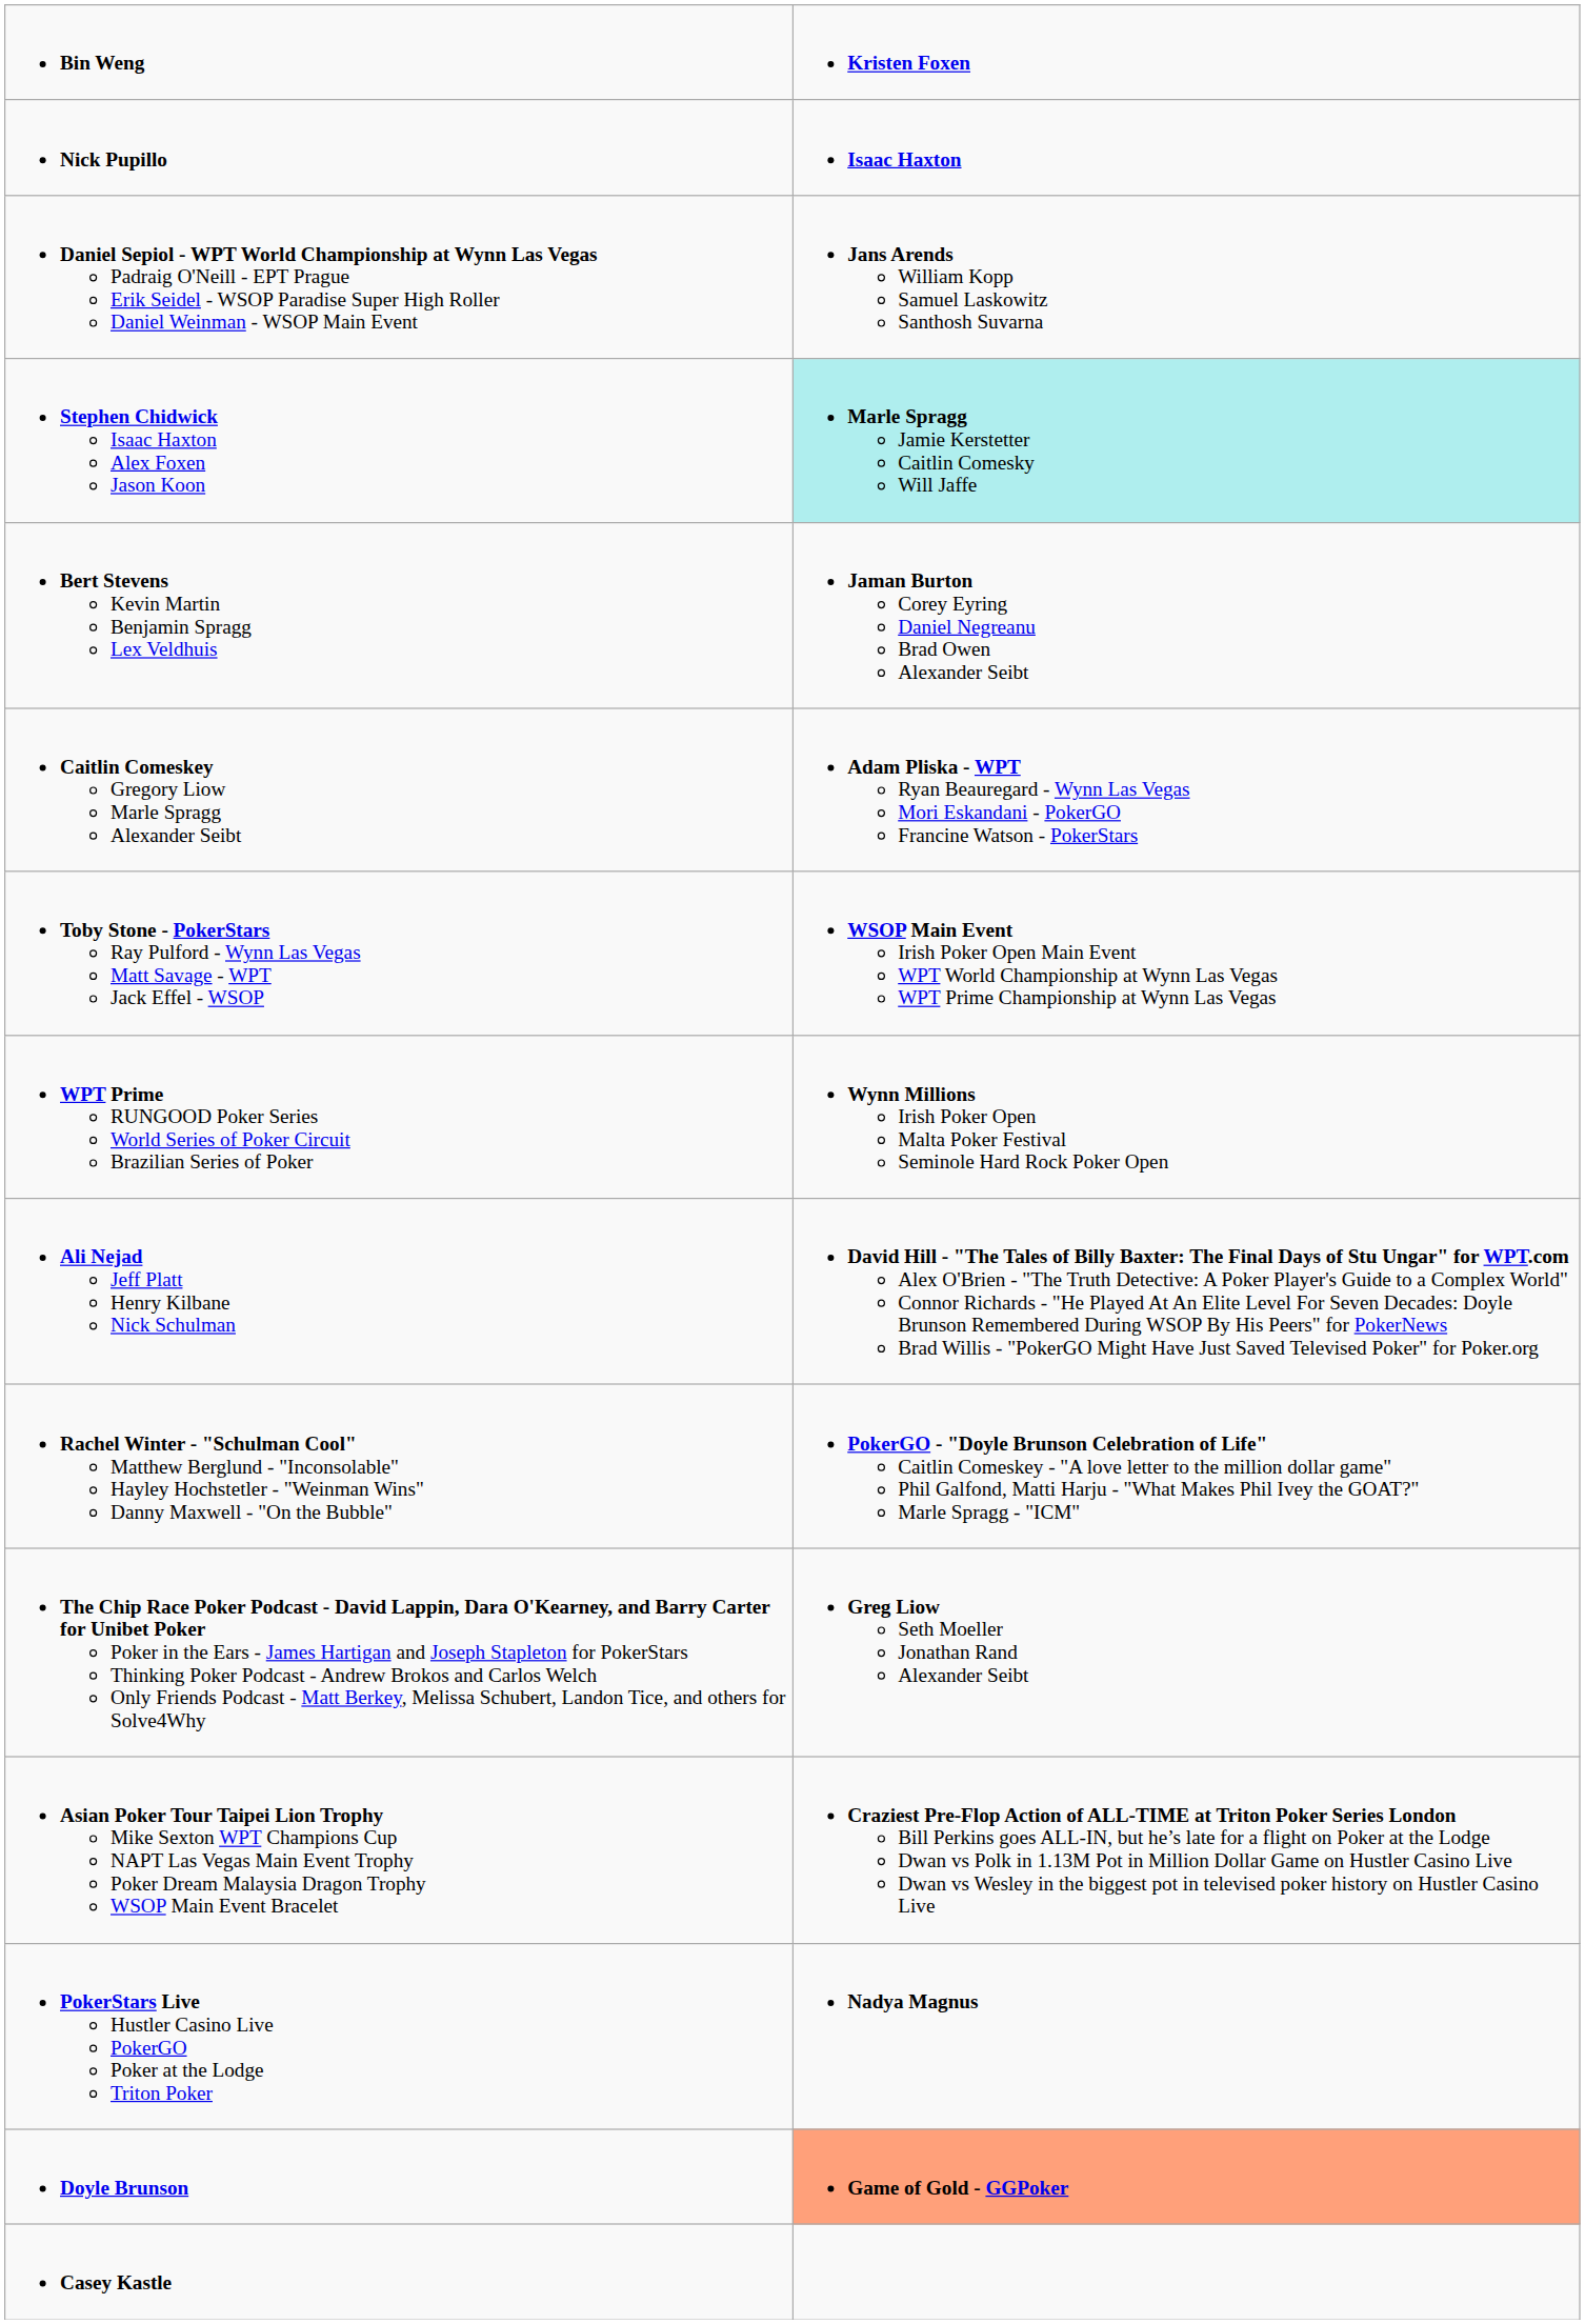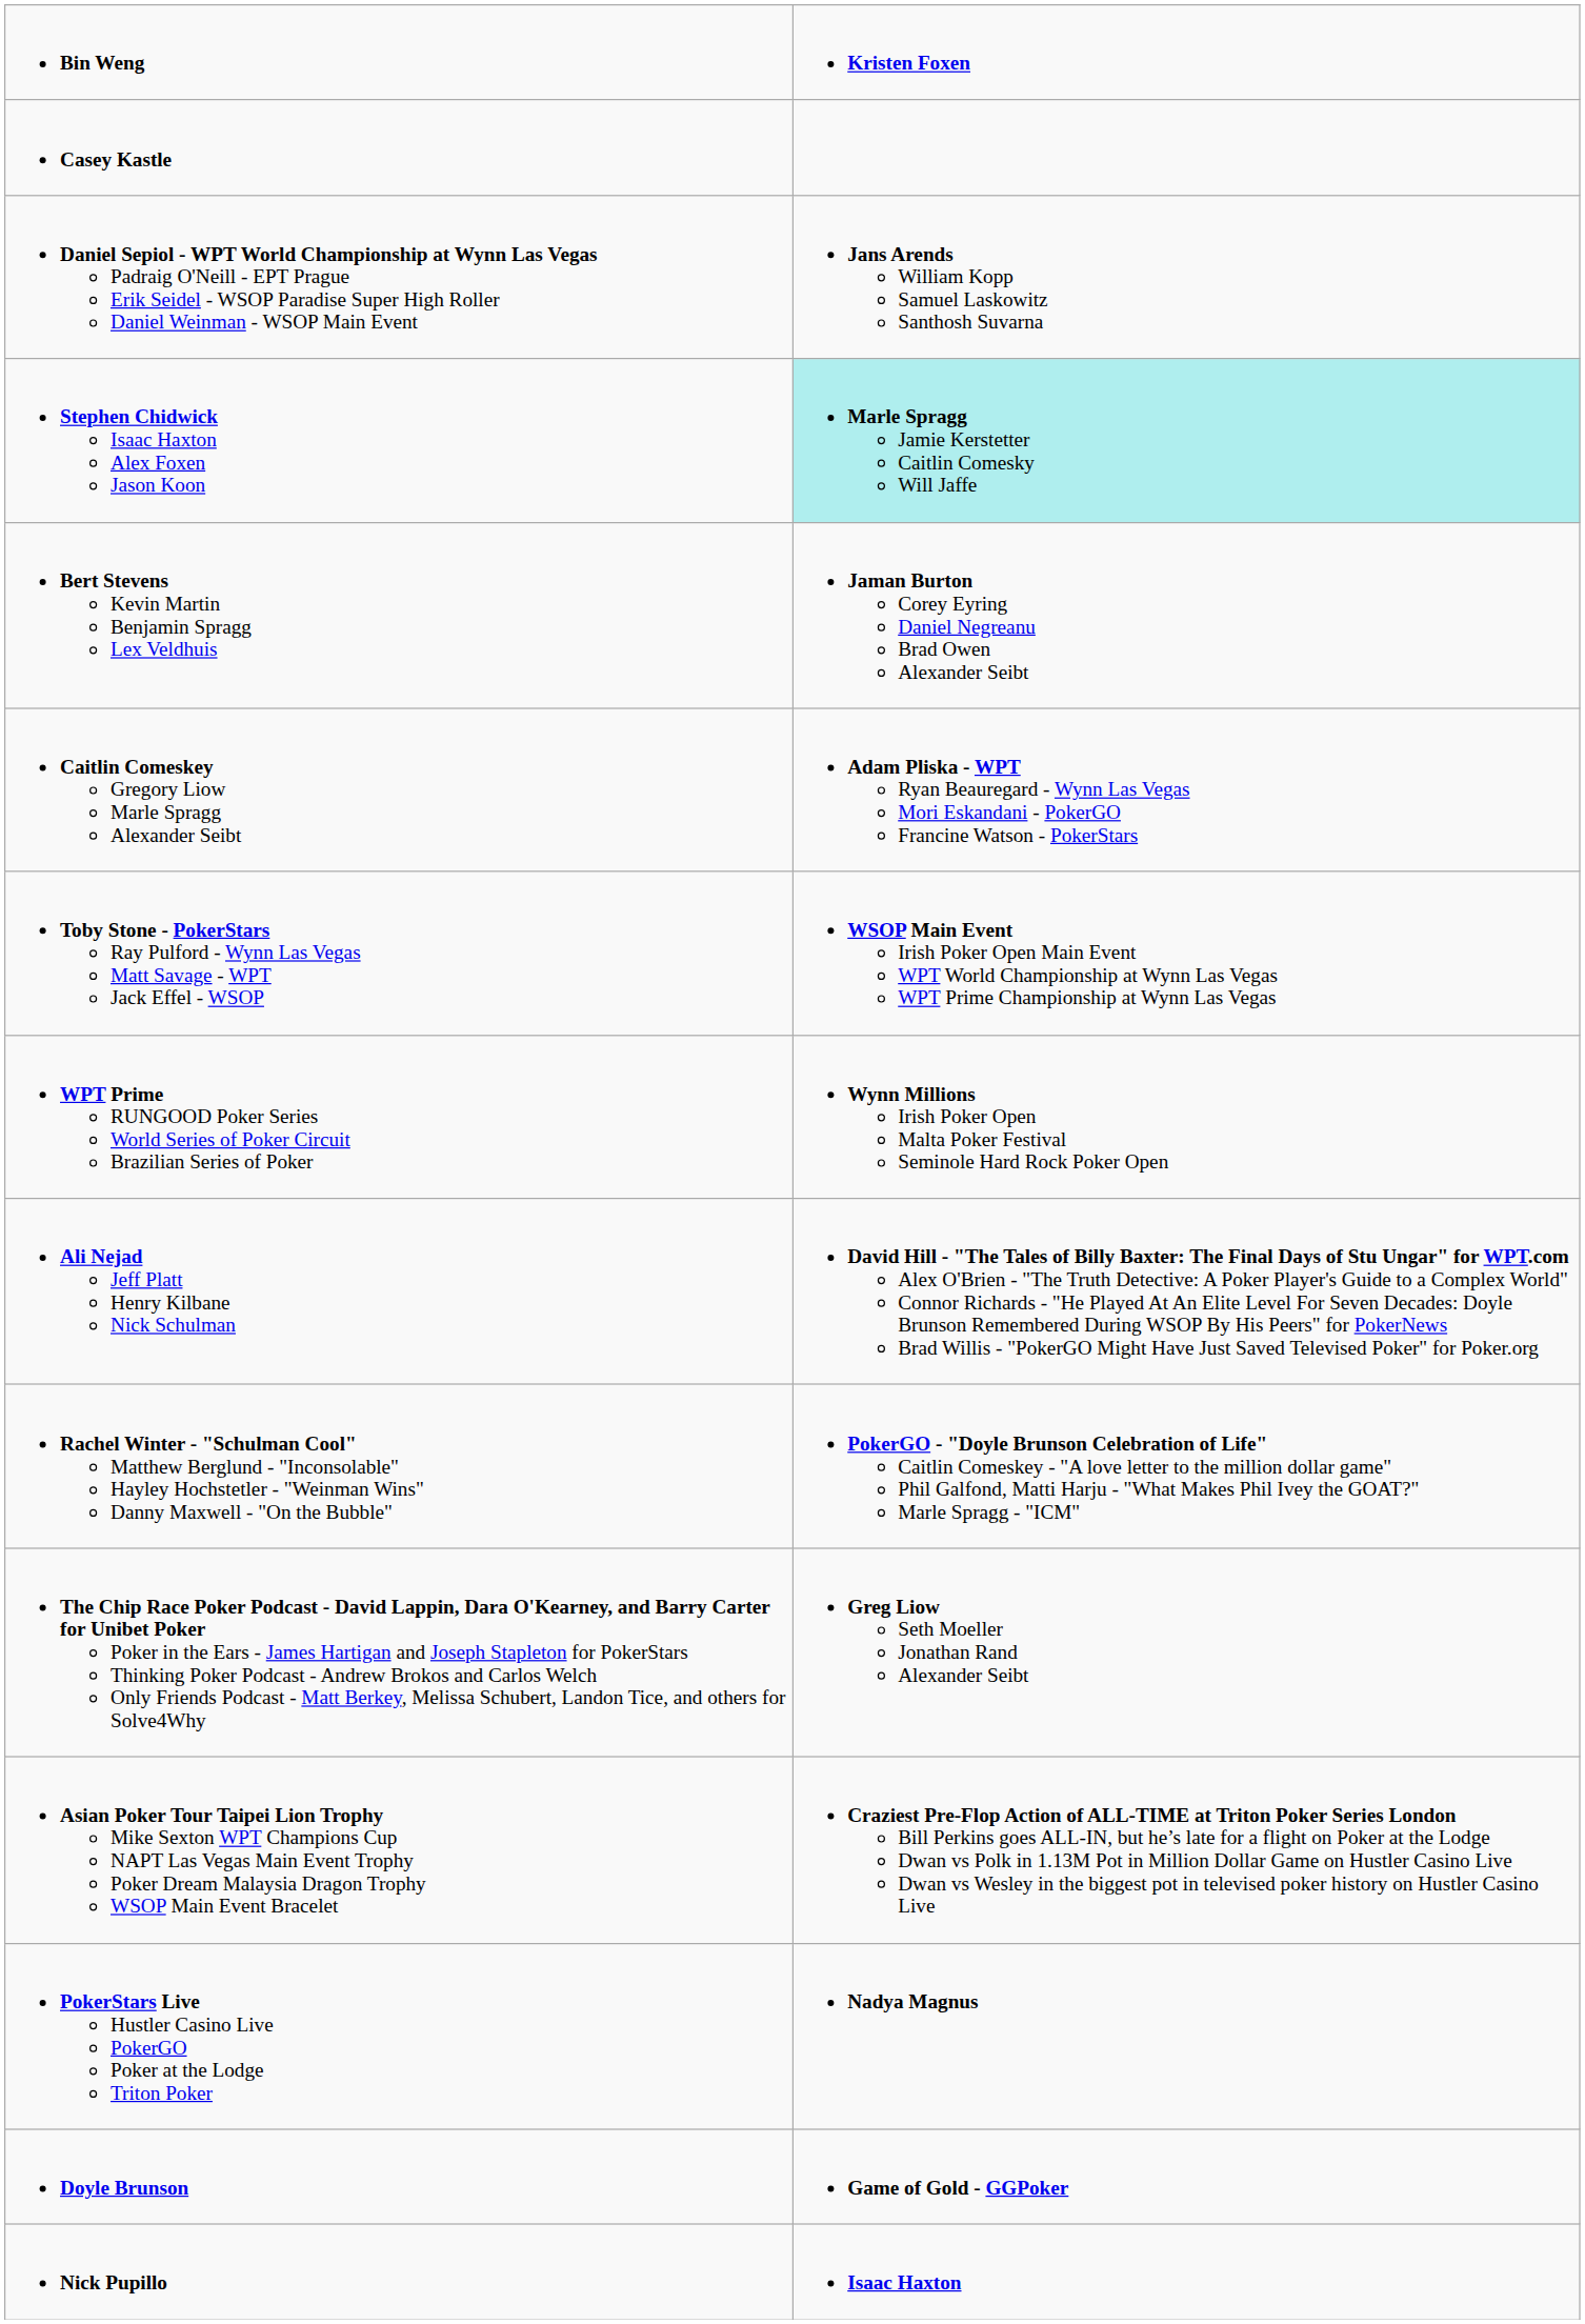rows swapped: Nick Pupillo <-> Casey Kastle
Doyle Brunson | column 2: lightsalmon background -> no background
